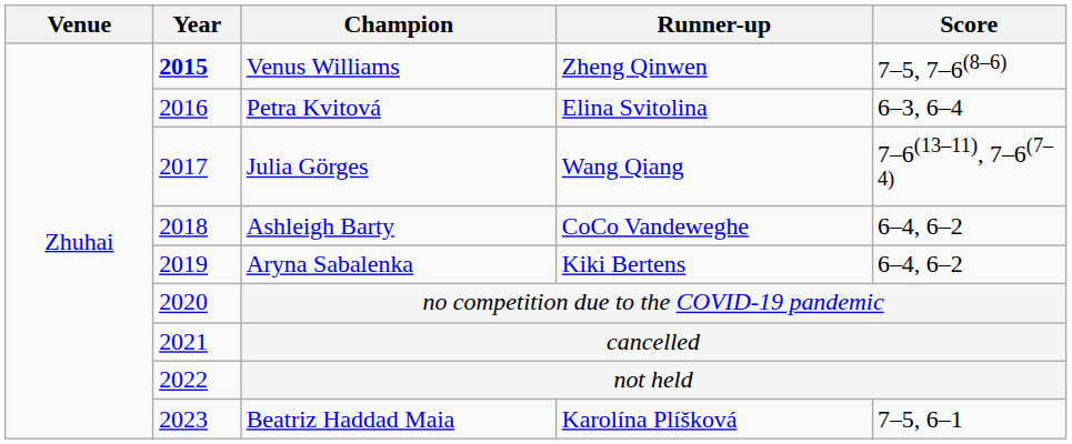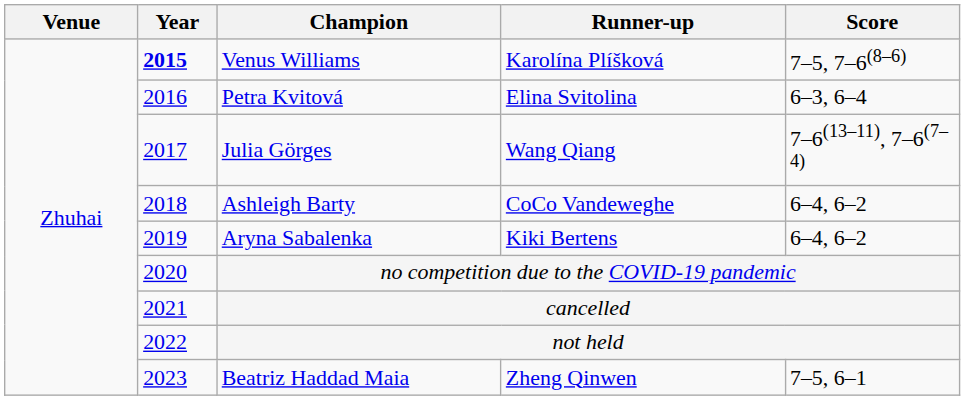Venus Williams | Runner-up: Zheng Qinwen -> Karolína Plíšková
Beatriz Haddad Maia | Runner-up: Karolína Plíšková -> Zheng Qinwen
